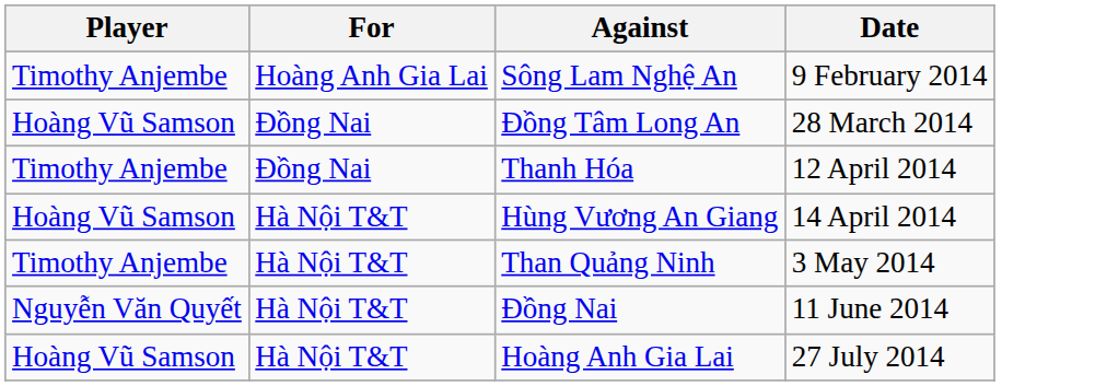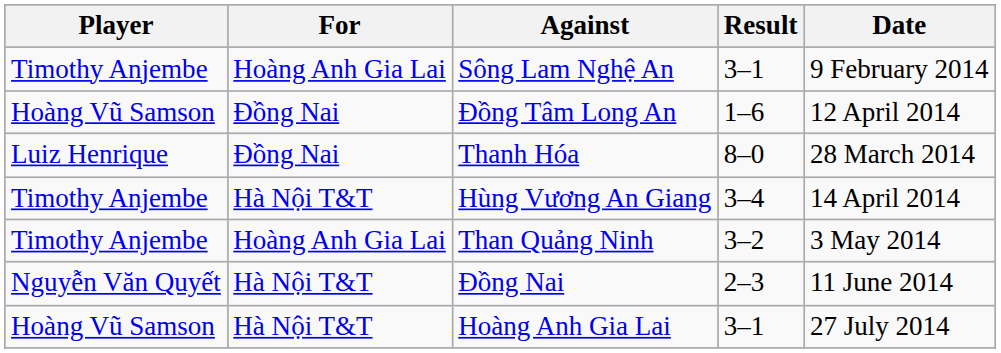+ column: Result | 3–1 | 1–6 | 8–0 | 3–4 | 3–2 | 2–3 | 3–1
Đồng Tâm Long An | Date: 28 March 2014 -> 12 April 2014
Thanh Hóa | Player: Timothy Anjembe -> Luiz Henrique
Thanh Hóa | Date: 12 April 2014 -> 28 March 2014
Hùng Vương An Giang | Player: Hoàng Vũ Samson -> Timothy Anjembe
Than Quảng Ninh | For: Hà Nội T&T -> Hoàng Anh Gia Lai
